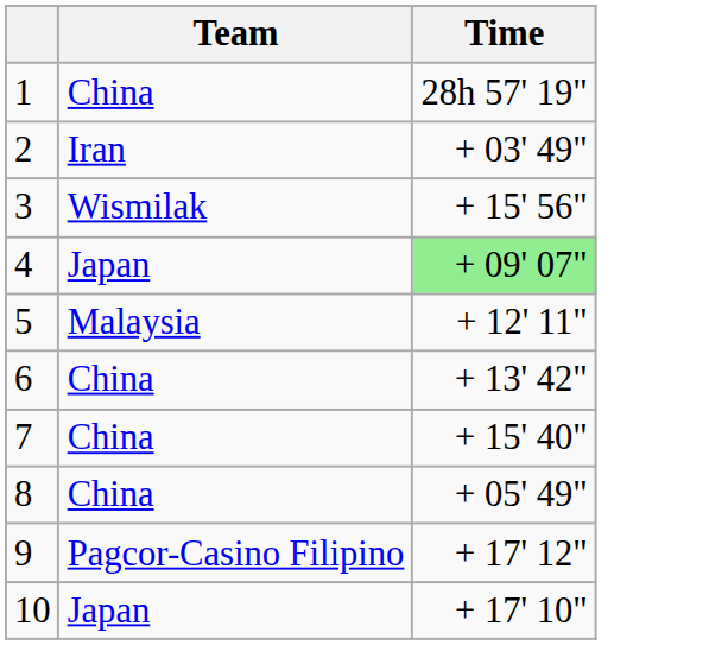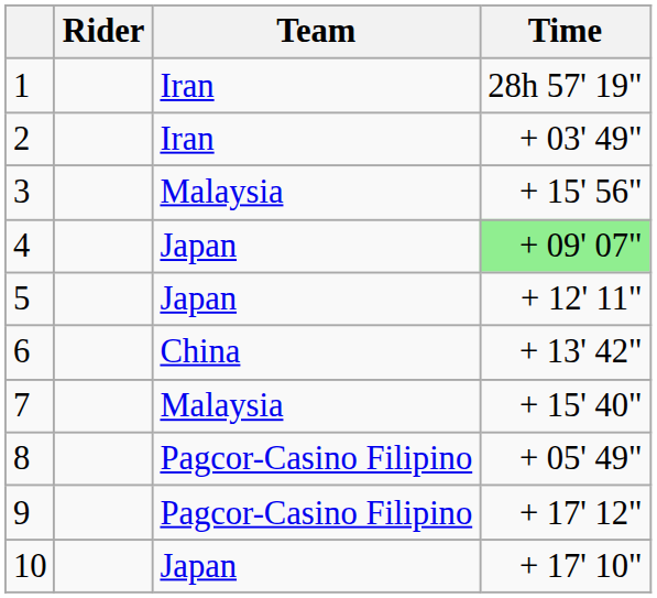+ column: Rider
1 | Team: China -> Iran
3 | Team: Wismilak -> Malaysia
5 | Team: Malaysia -> Japan
7 | Team: China -> Malaysia
8 | Team: China -> Pagcor-Casino Filipino
